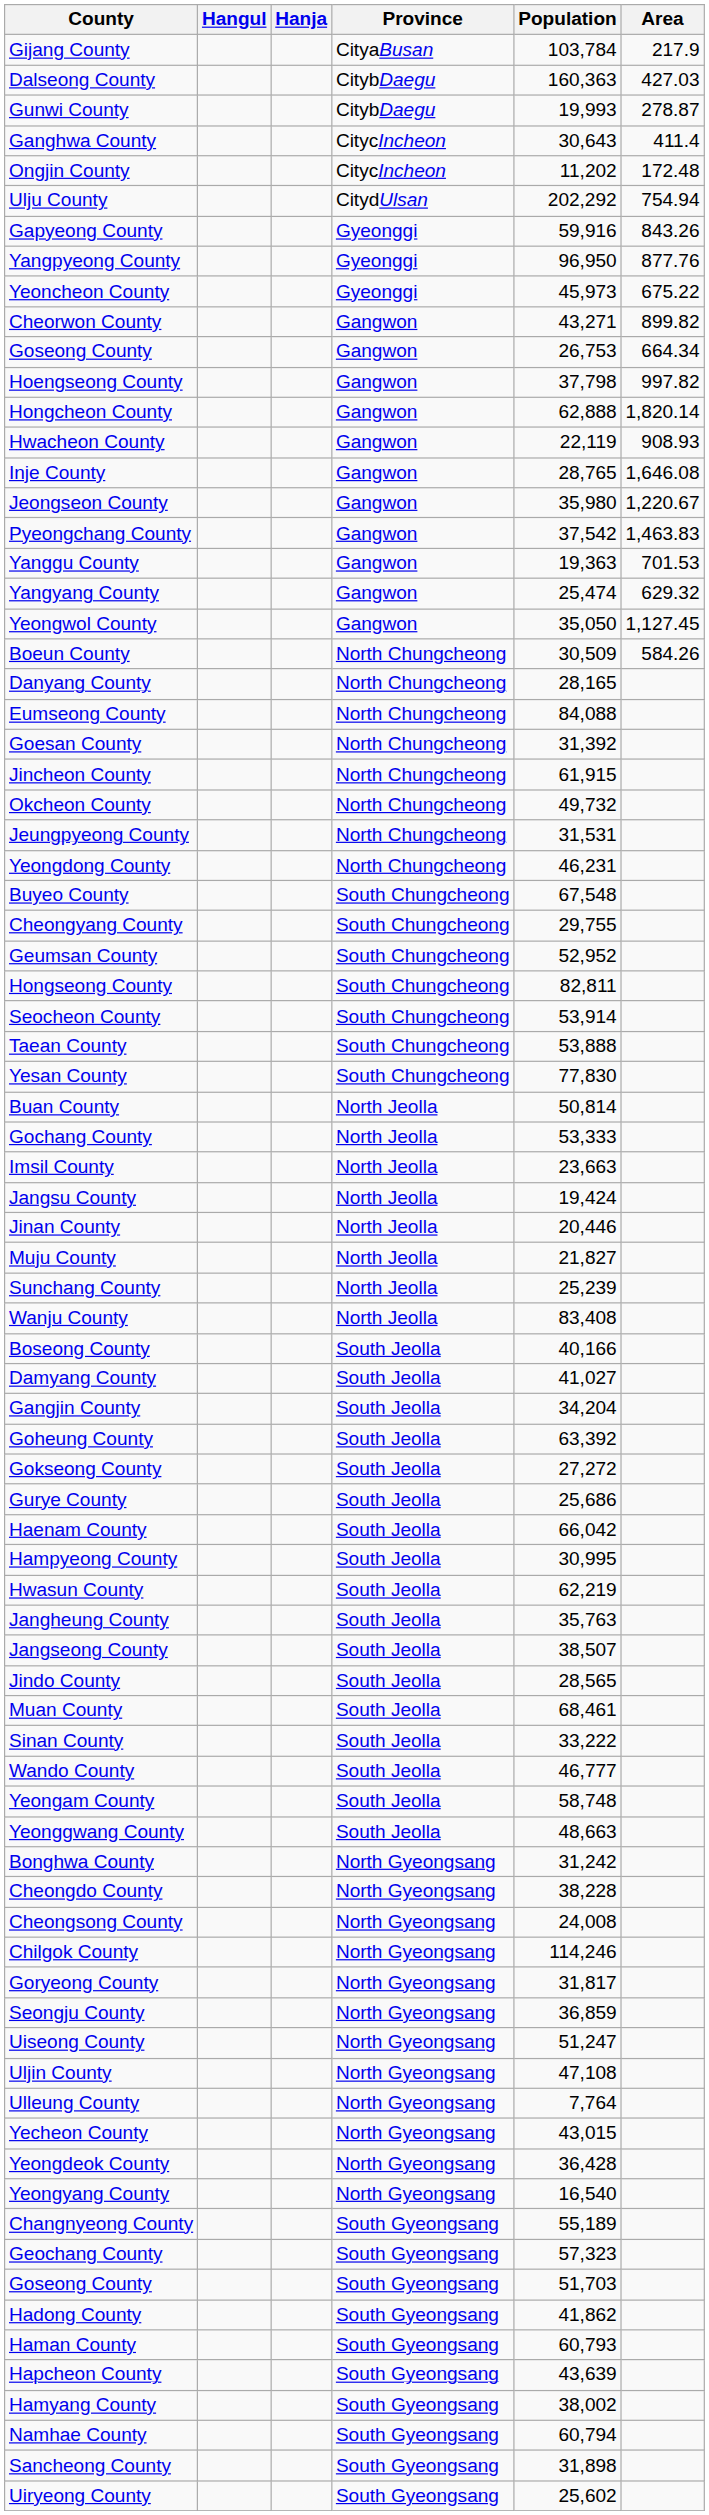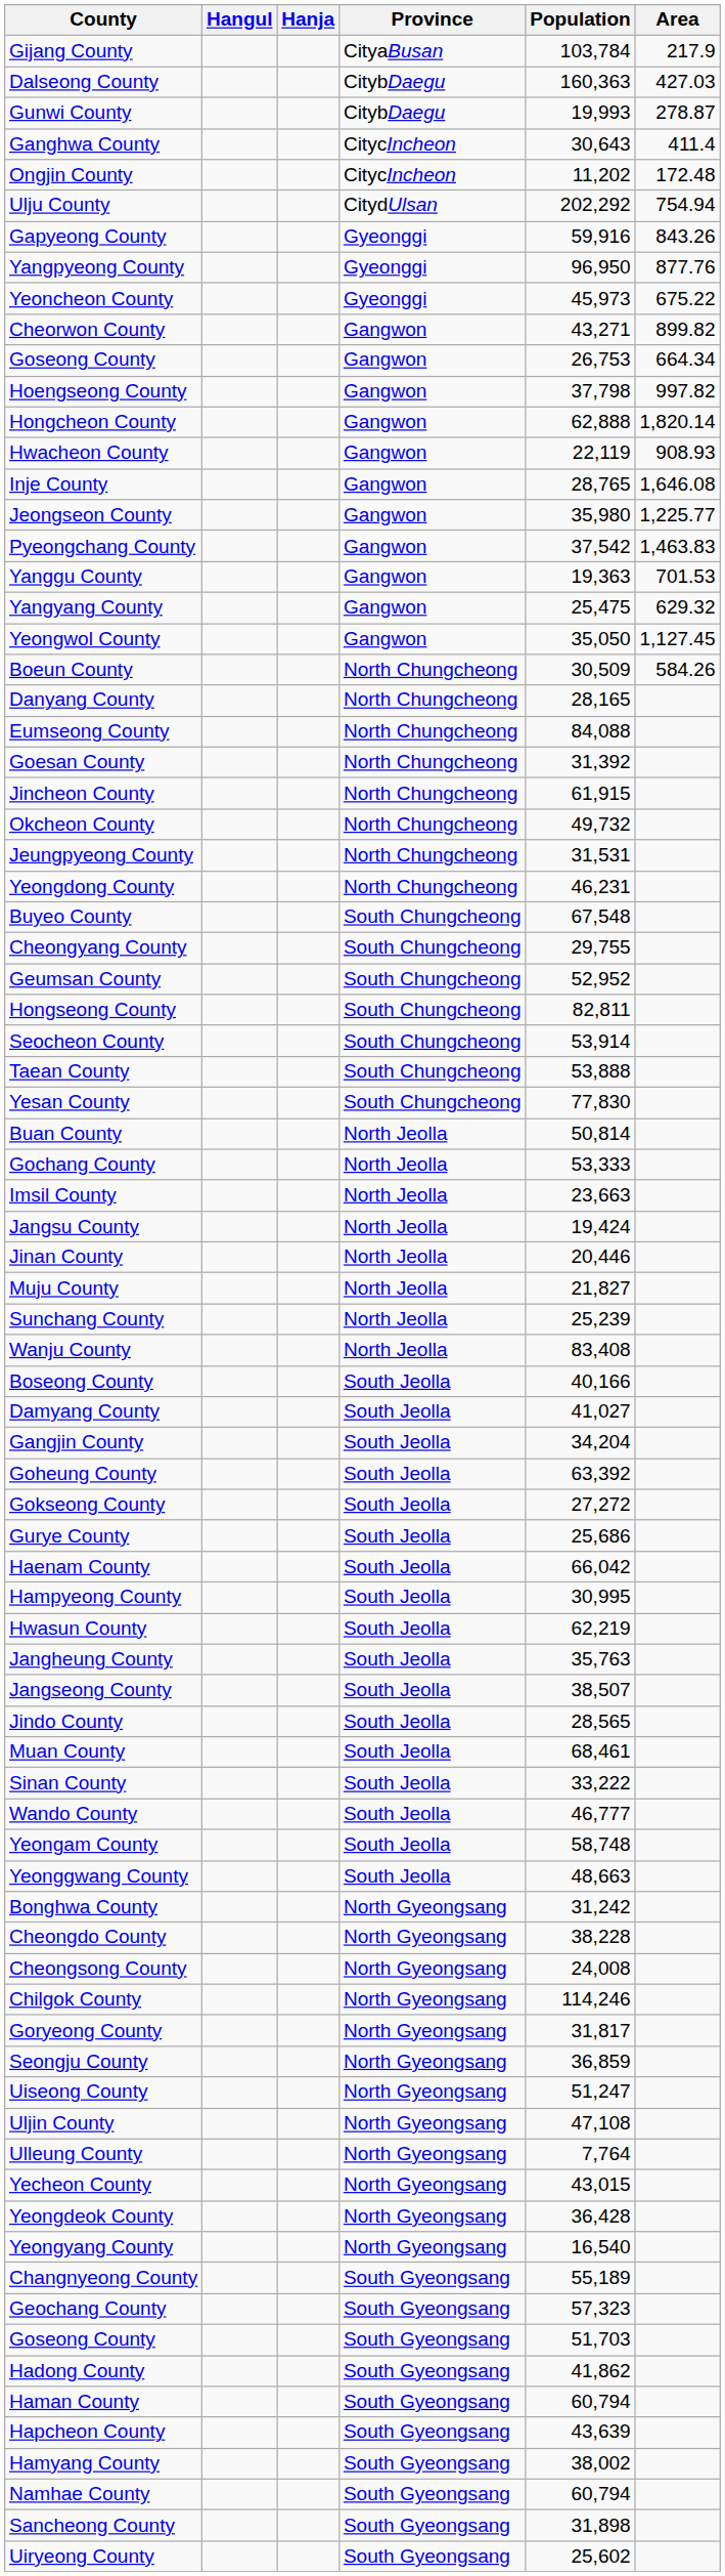Jeongseon County | Area: 1,220.67 -> 1,225.77
Yangyang County | Population: 25,474 -> 25,475
Haman County | Population: 60,793 -> 60,794
